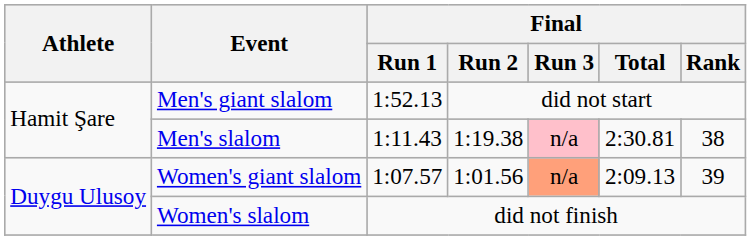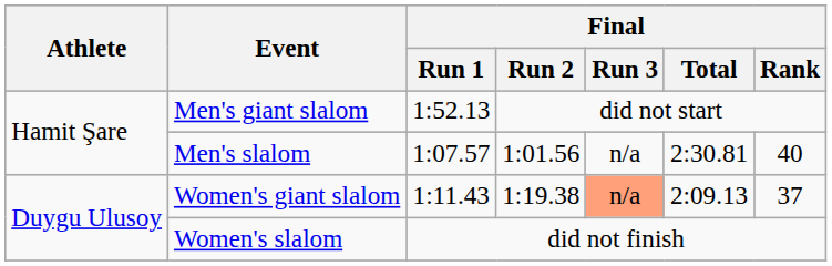Men's slalom | Final / Run 1: 1:11.43 -> 1:07.57
Men's slalom | Final / Run 2: 1:19.38 -> 1:01.56
Men's slalom | Final / Run 3: pink background -> no background
Men's slalom | Final / Rank: 38 -> 40
Women's giant slalom | Final / Run 1: 1:07.57 -> 1:11.43
Women's giant slalom | Final / Run 2: 1:01.56 -> 1:19.38
Women's giant slalom | Final / Rank: 39 -> 37
